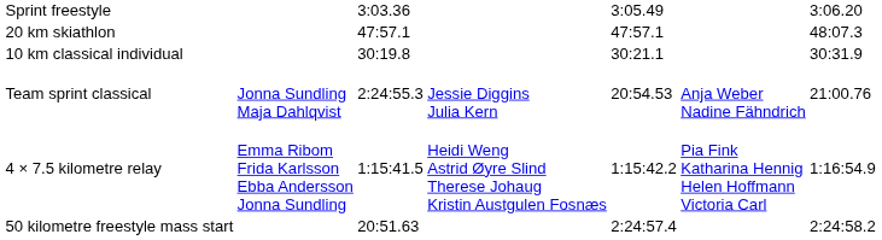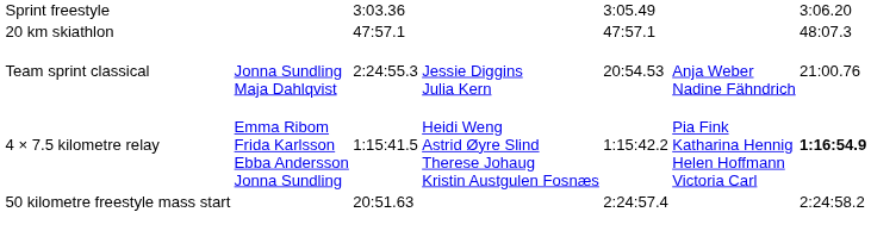- row: 10 km classical individual | 30:19.8 | 30:21.1 | 30:31.9
4 × 7.5 kilometre relay | column 7: normal -> bold
